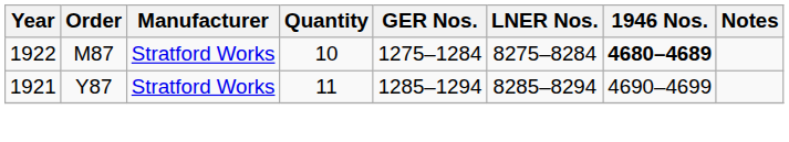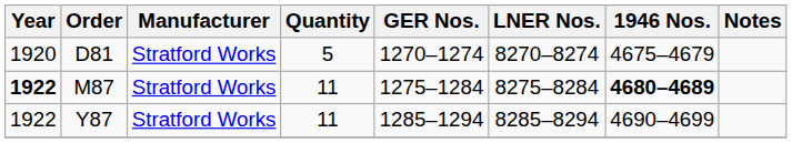+ row: 1920 | D81 | Stratford Works | 5 | 1270–1274 | 8270–8274 | 4675–4679
M87 | Year: normal -> bold
M87 | Quantity: 10 -> 11
Y87 | Year: 1921 -> 1922
